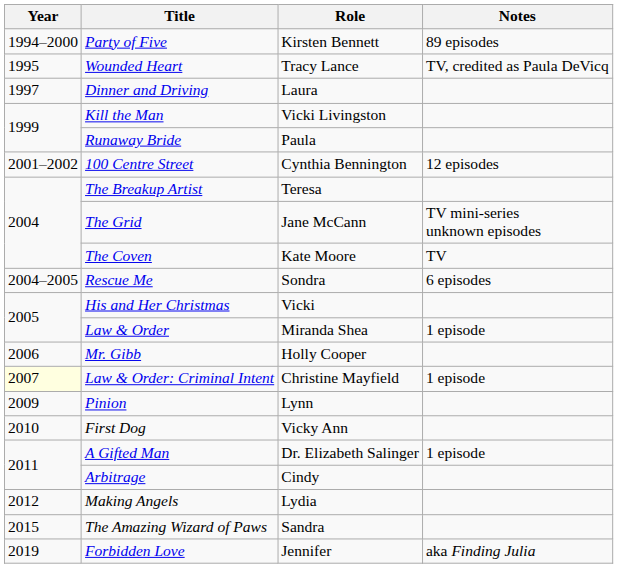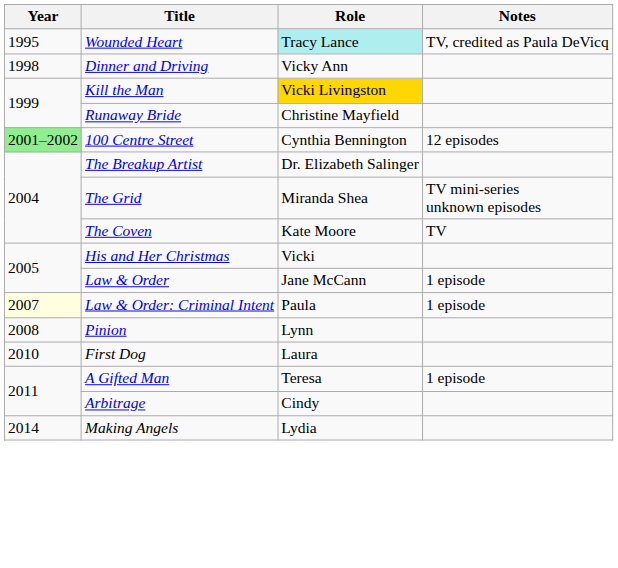- row: 1994–2000 | Party of Five | Kirsten Bennett | 89 episodes
Wounded Heart | Role: no background -> paleturquoise background
Dinner and Driving | Year: 1997 -> 1998
Dinner and Driving | Role: Laura -> Vicky Ann
Kill the Man | Role: no background -> gold background
Runaway Bride | Role: Paula -> Christine Mayfield
100 Centre Street | Year: no background -> lightgreen background
The Breakup Artist | Role: Teresa -> Dr. Elizabeth Salinger
The Grid | Role: Jane McCann -> Miranda Shea
- row: 2004–2005 | Rescue Me | Sondra | 6 episodes
Law & Order | Role: Miranda Shea -> Jane McCann
- row: 2006 | Mr. Gibb | Holly Cooper
Law & Order: Criminal Intent | Role: Christine Mayfield -> Paula
Pinion | Year: 2009 -> 2008
First Dog | Role: Vicky Ann -> Laura
A Gifted Man | Role: Dr. Elizabeth Salinger -> Teresa
Making Angels | Year: 2012 -> 2014
- row: 2015 | The Amazing Wizard of Paws | Sandra
- row: 2019 | Forbidden Love | Jennifer | aka Finding Julia
